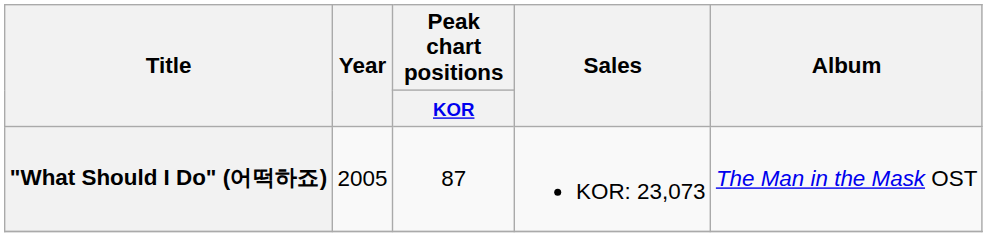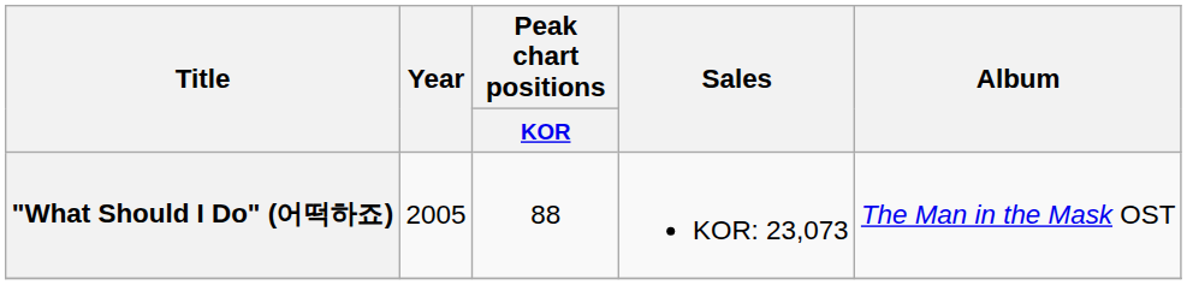"What Should I Do" (어떡하죠) | Peak chart positions / KOR: 87 -> 88
